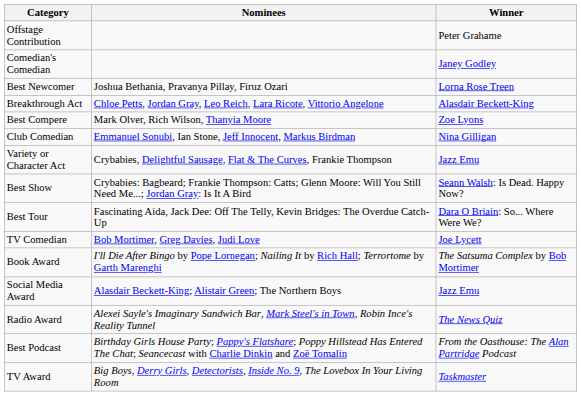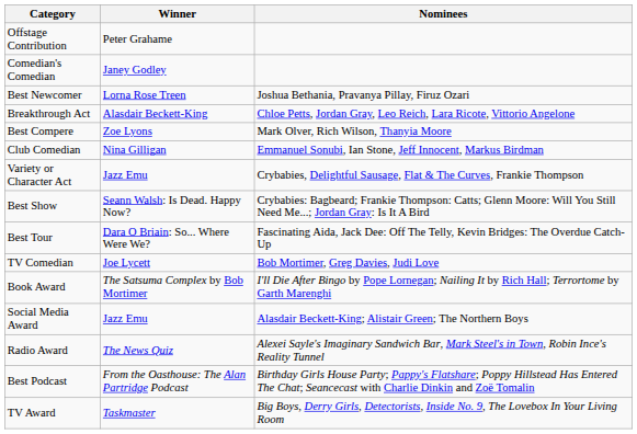columns swapped: Winner <-> Nominees
